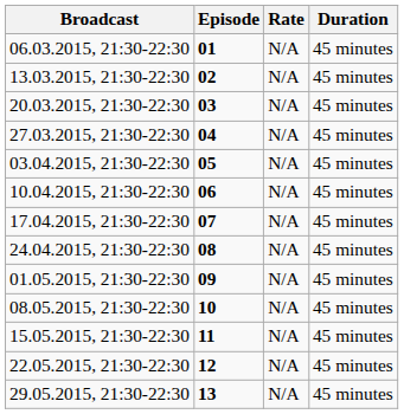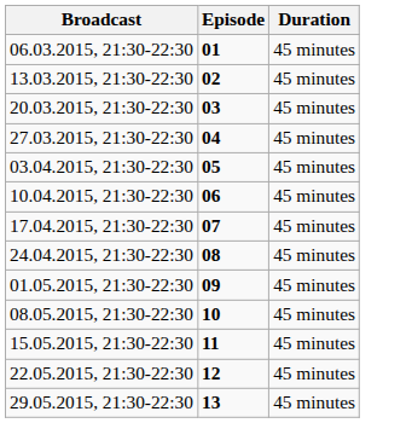- column: Rate | N/A | N/A | N/A | N/A | N/A | N/A | N/A | N/A | N/A | N/A | N/A | N/A | N/A
